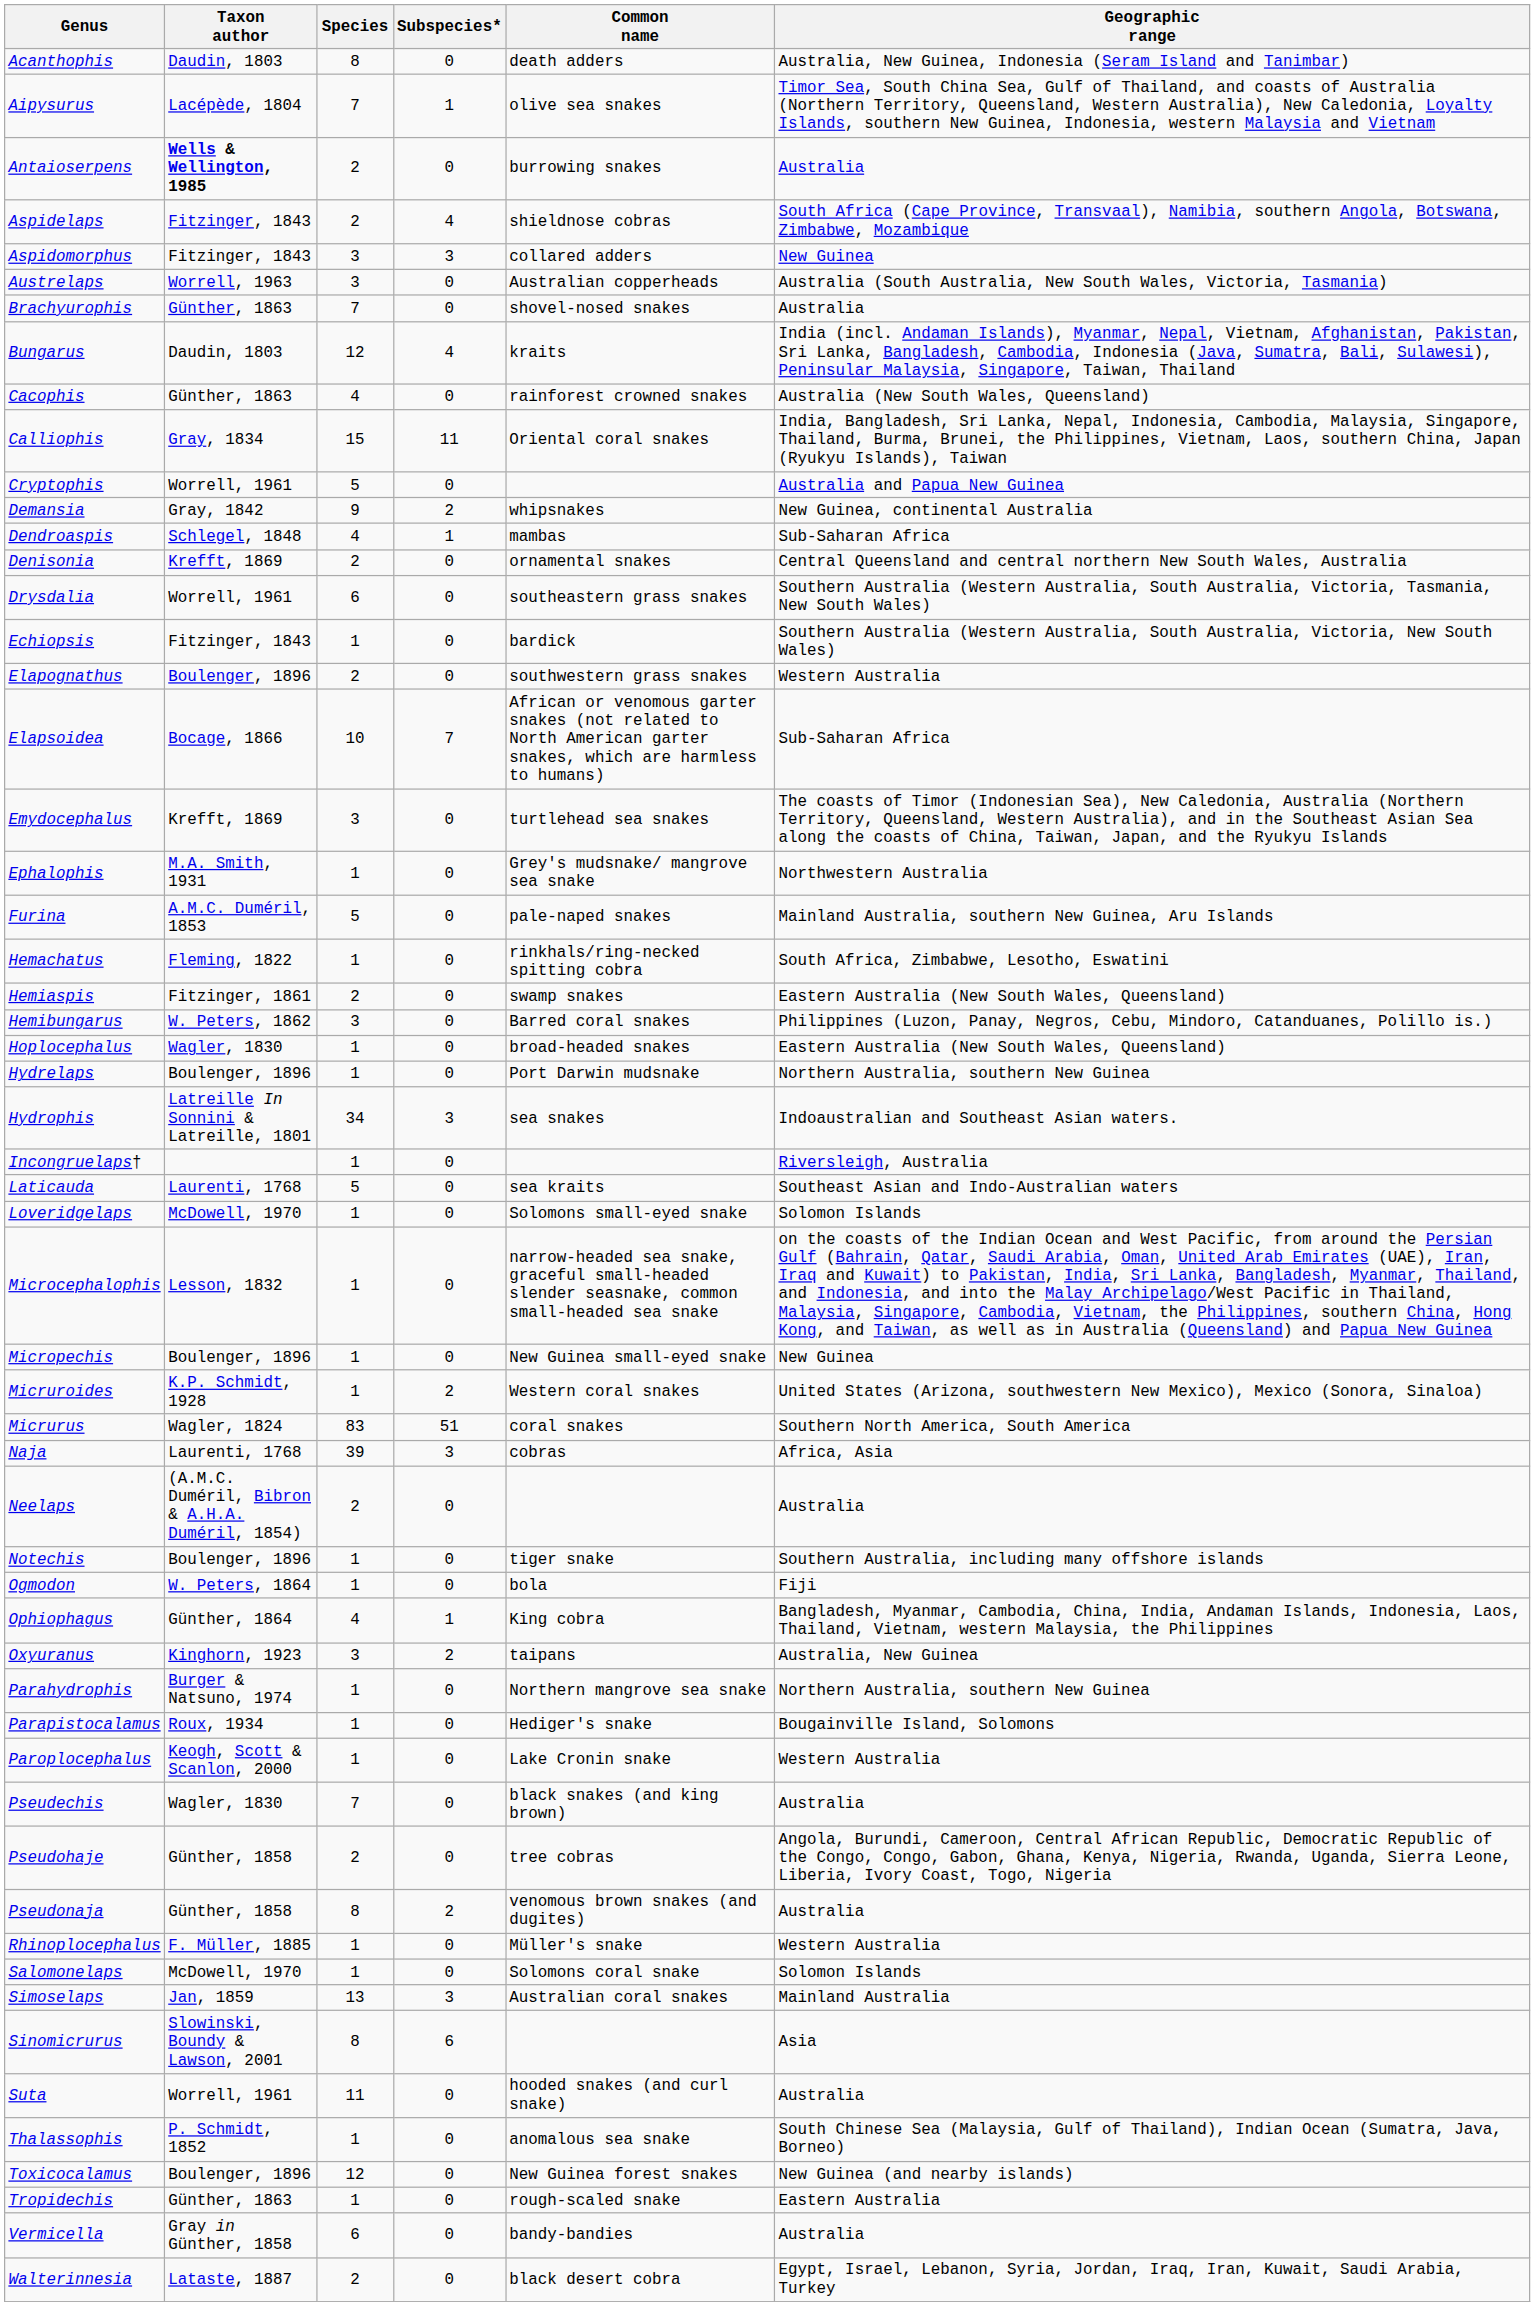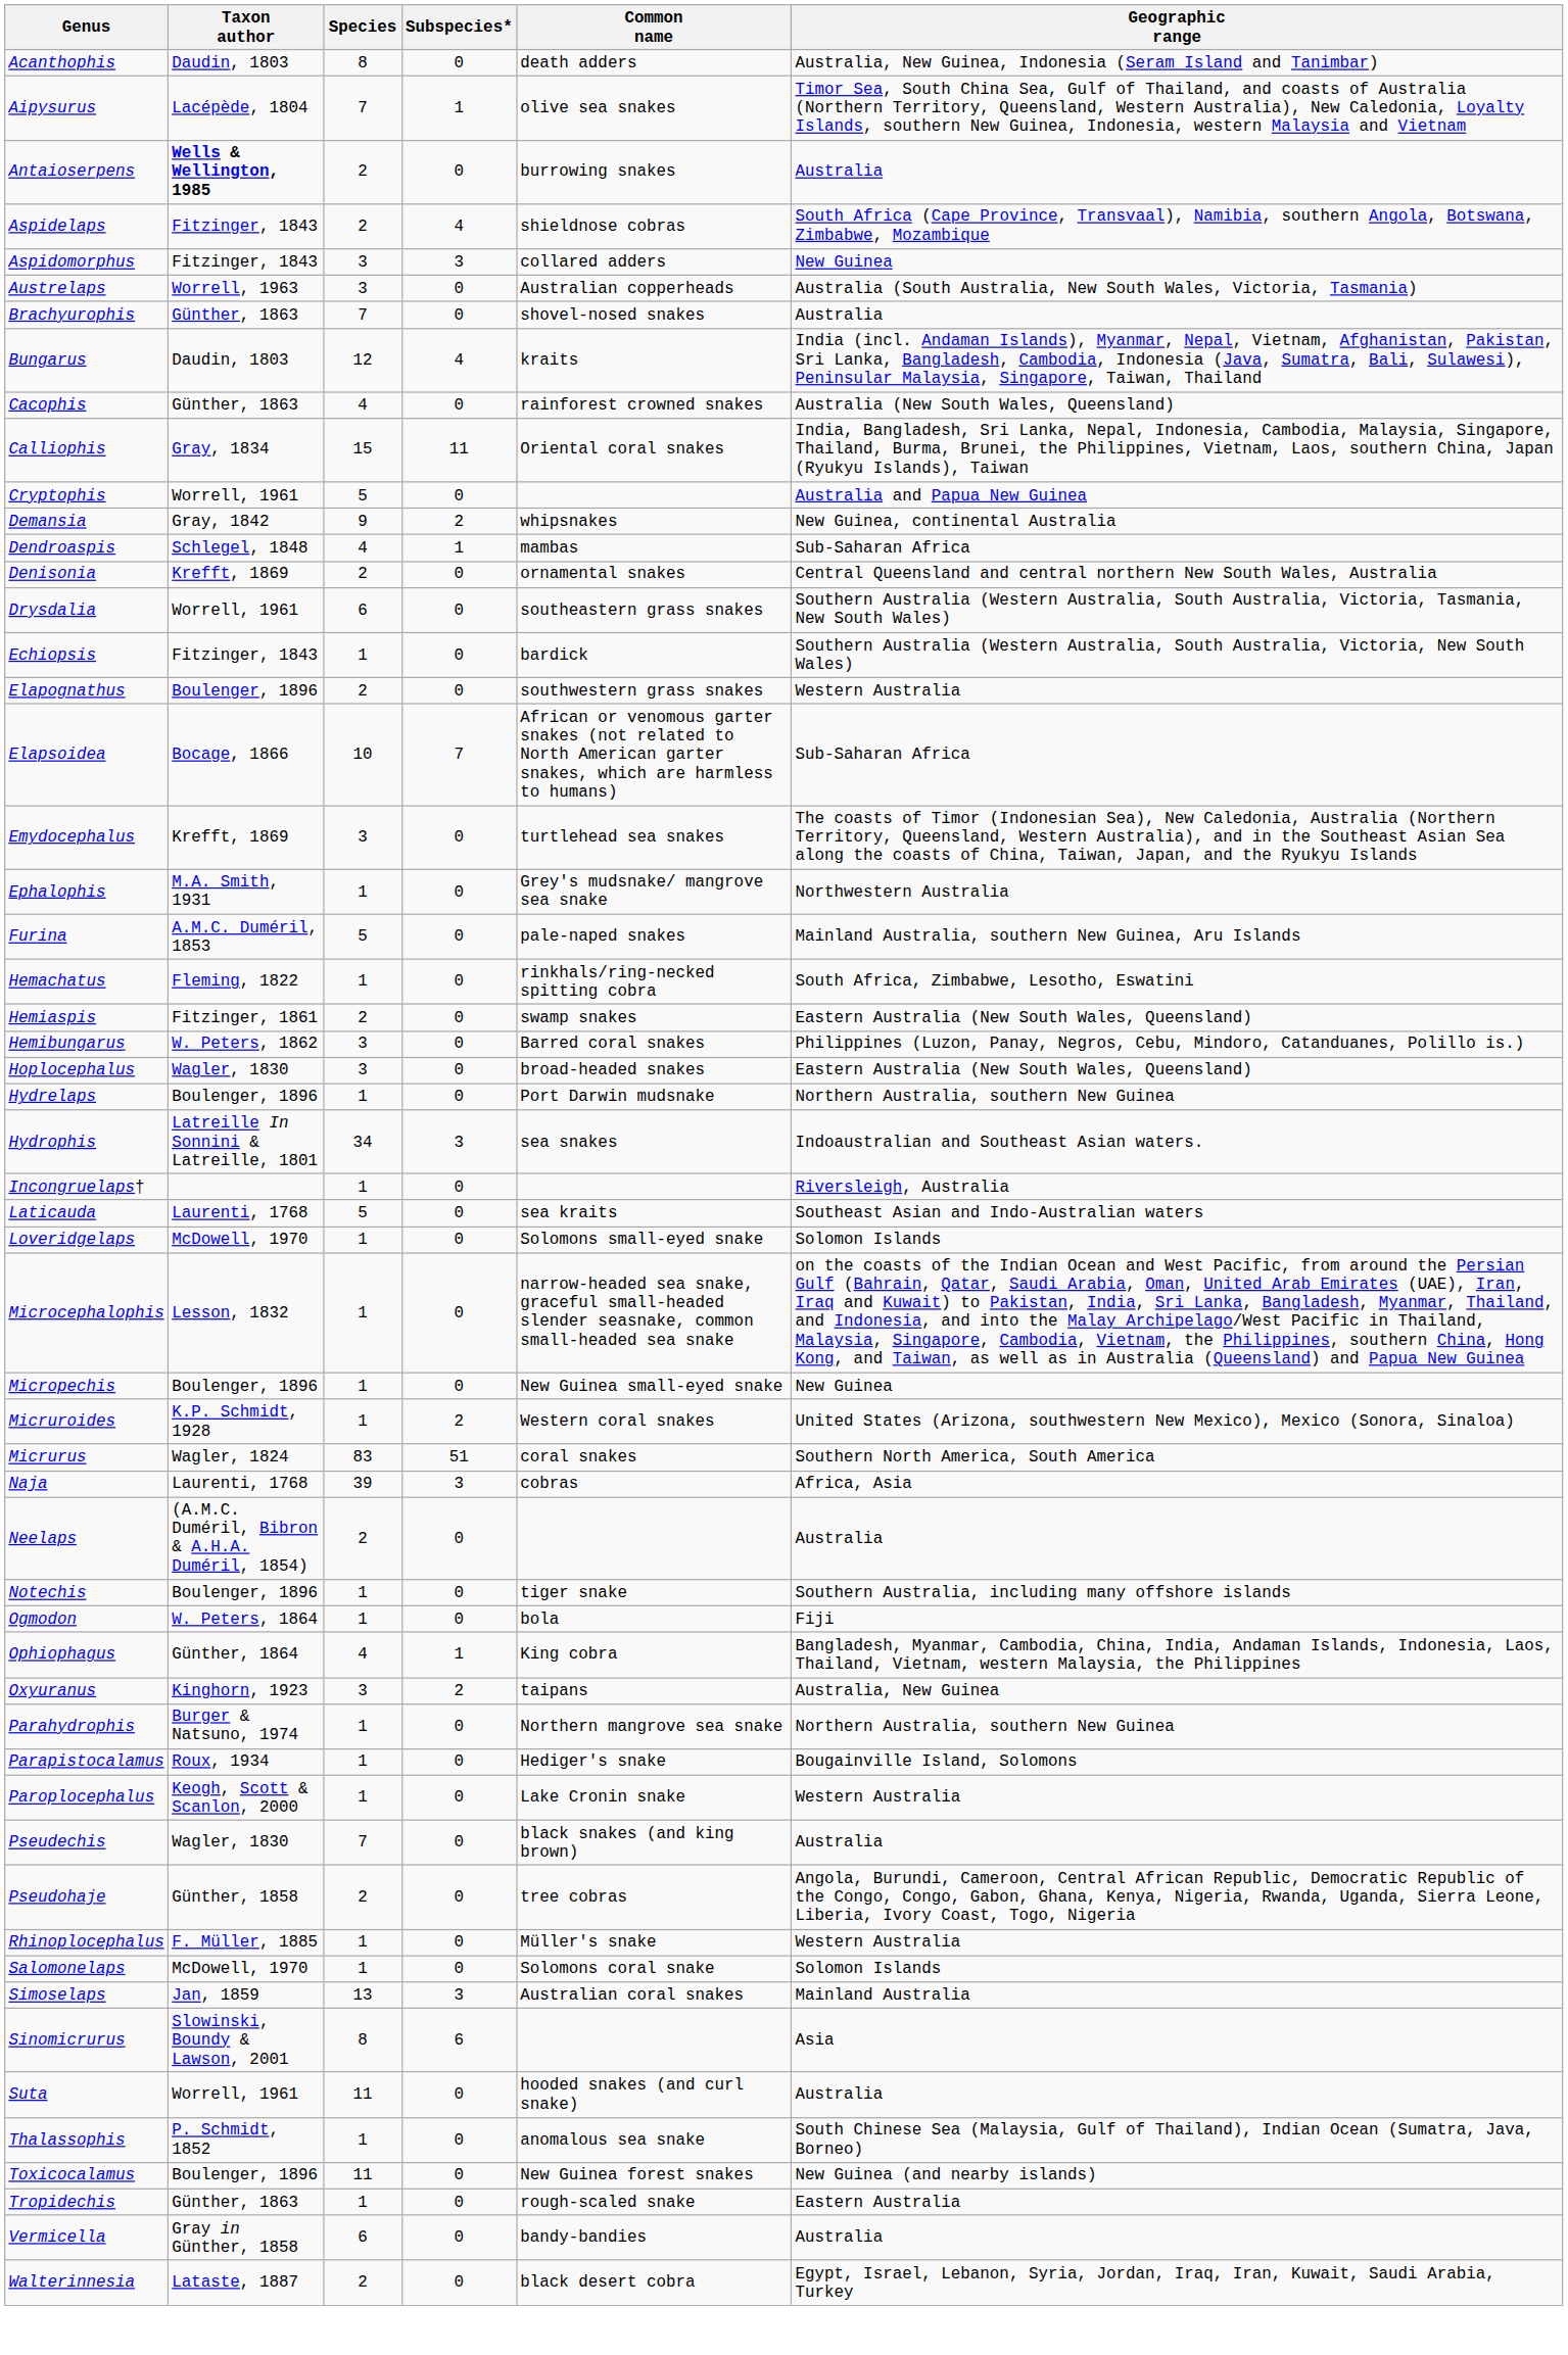Hoplocephalus | Species: 1 -> 3
- row: Pseudonaja | Günther, 1858 | 8 | 2 | venomous brown snakes (and dugites) | Australia
Toxicocalamus | Species: 12 -> 11
